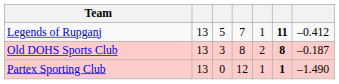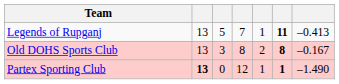Legends of Rupganj | column 7: –0.412 -> –0.413
Old DOHS Sports Club | column 7: –0.187 -> –0.167
Partex Sporting Club | column 2: normal -> bold
